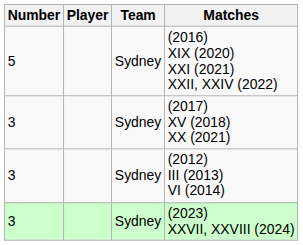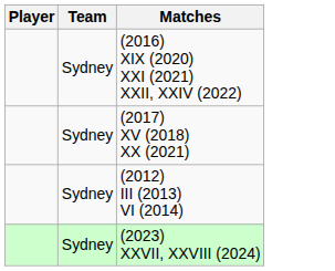- column: Number | 5 | 3 | 3 | 3
